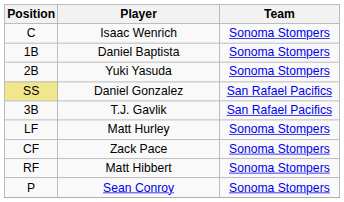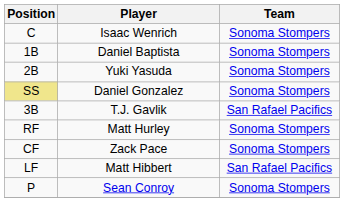Daniel Gonzalez | Team: San Rafael Pacifics -> Sonoma Stompers
Matt Hurley | Position: LF -> RF
Matt Hibbert | Position: RF -> LF
Matt Hibbert | Team: Sonoma Stompers -> San Rafael Pacifics
